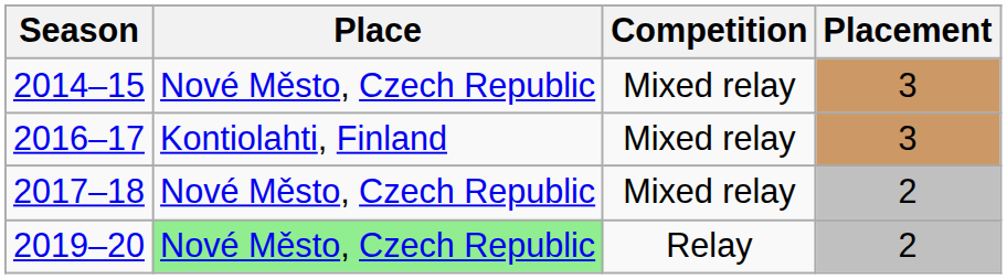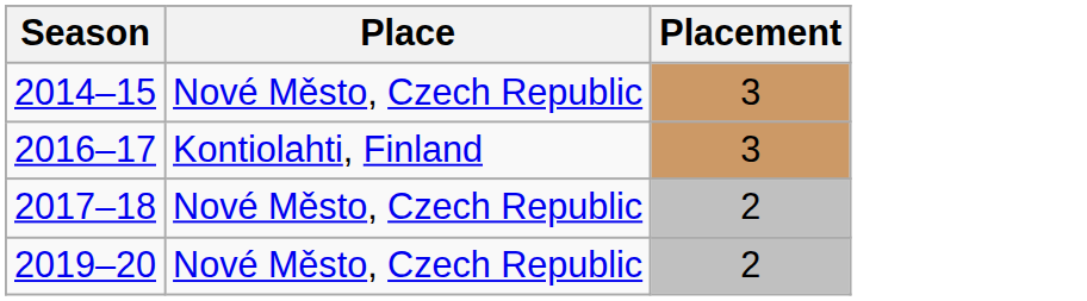- column: Competition | Mixed relay | Mixed relay | Mixed relay | Relay
2019–20 | Place: lightgreen background -> no background
